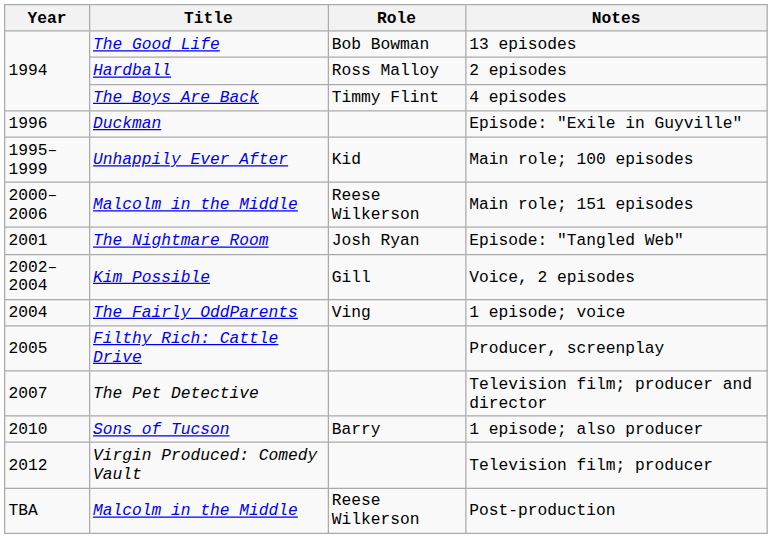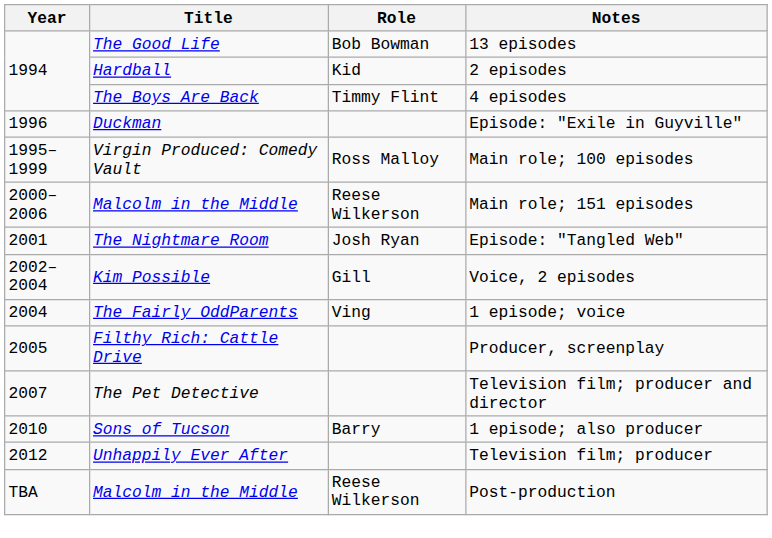2 episodes | Role: Ross Malloy -> Kid
Main role; 100 episodes | Title: Unhappily Ever After -> Virgin Produced: Comedy Vault
Main role; 100 episodes | Role: Kid -> Ross Malloy
Television film; producer | Title: Virgin Produced: Comedy Vault -> Unhappily Ever After
